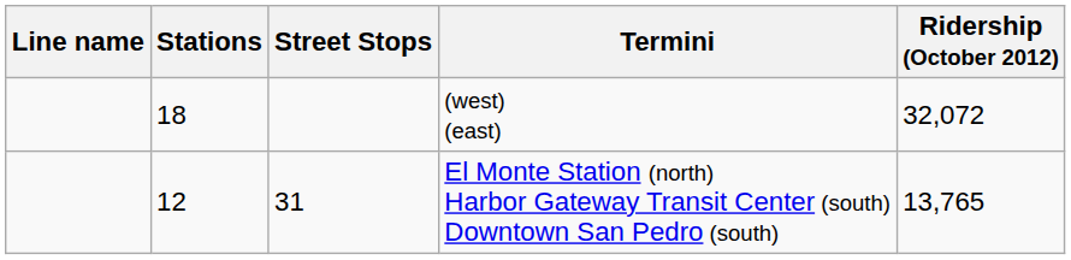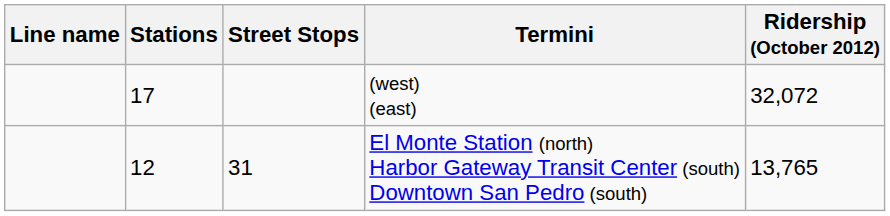(west) (east) | Stations: 18 -> 17
